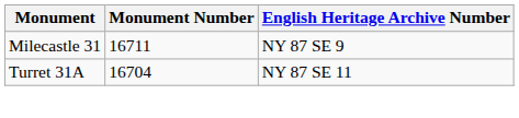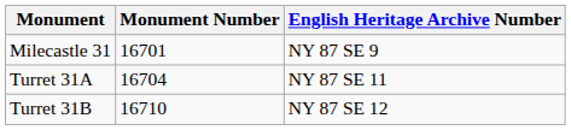Milecastle 31 | Monument Number: 16711 -> 16701
+ row: Turret 31B | 16710 | NY 87 SE 12
